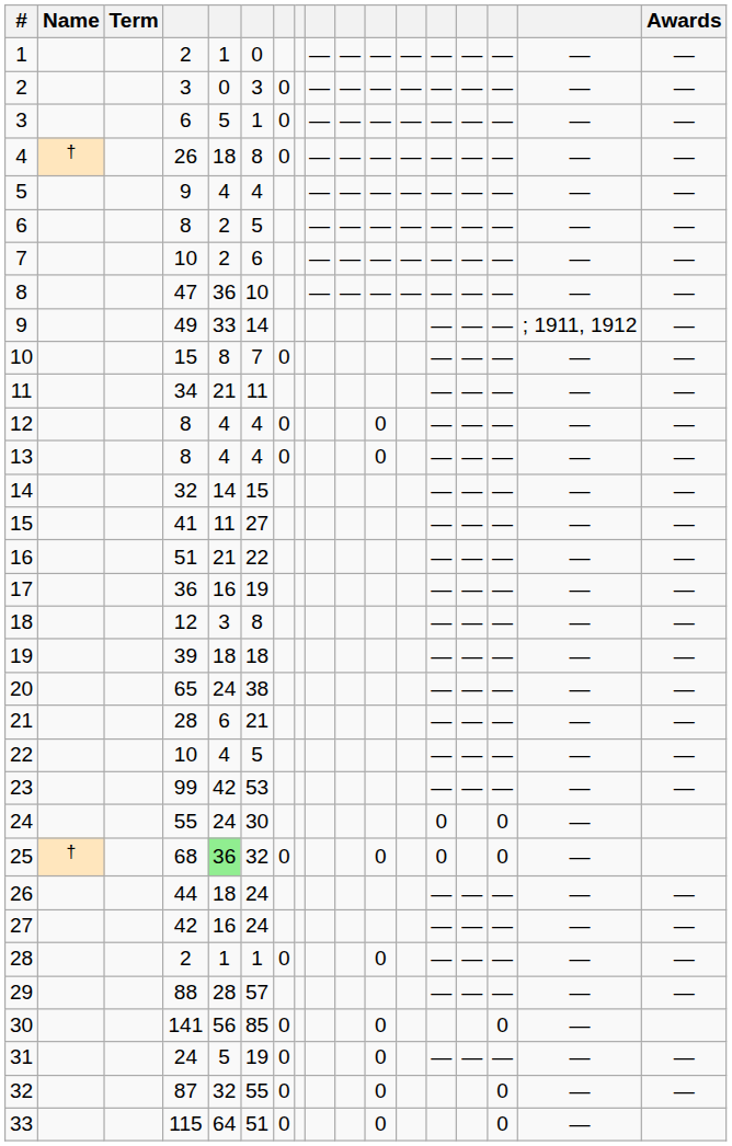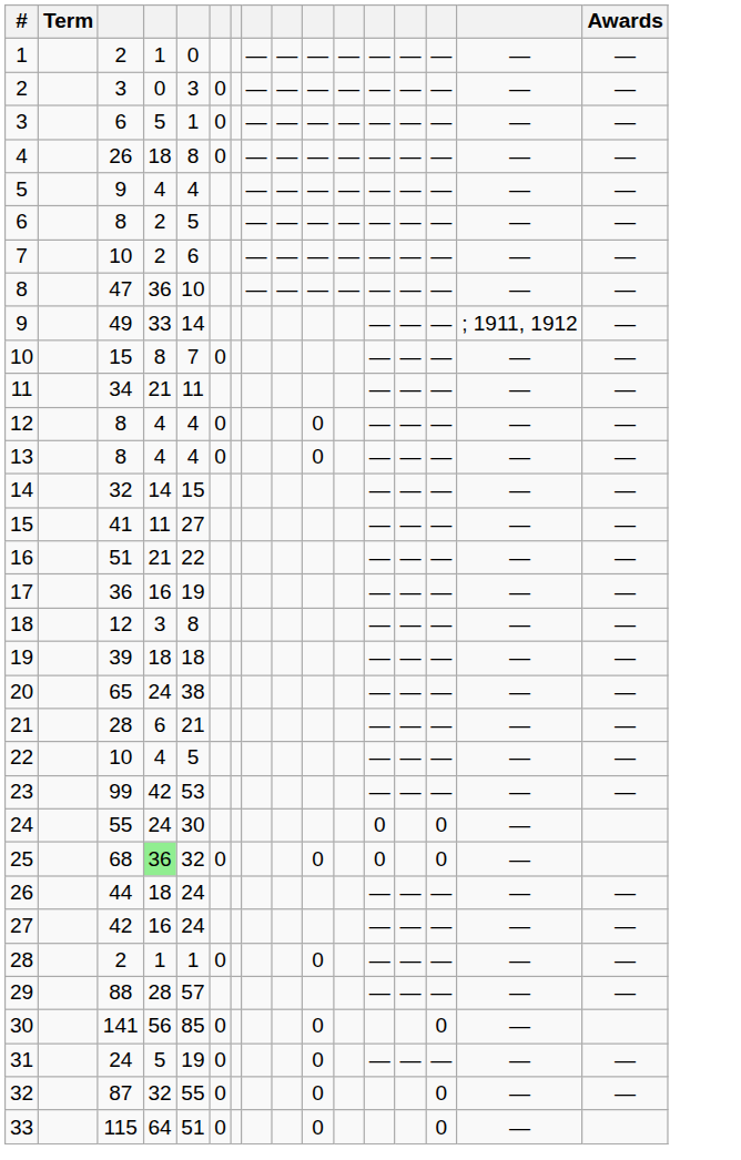- column: Name | † | †
